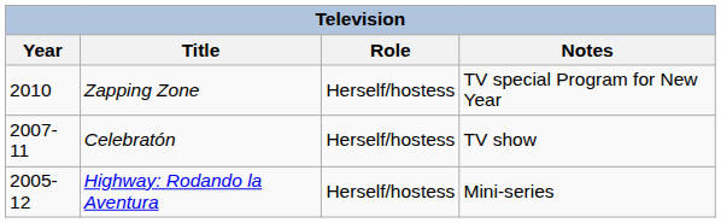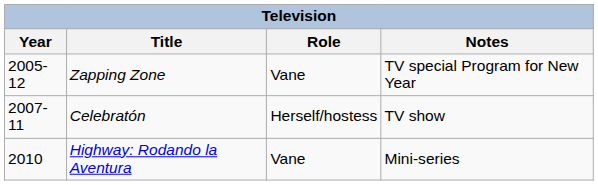Zapping Zone | Year: 2010 -> 2005-12
Zapping Zone | Role: Herself/hostess -> Vane
Highway: Rodando la Aventura | Year: 2005-12 -> 2010
Highway: Rodando la Aventura | Role: Herself/hostess -> Vane
